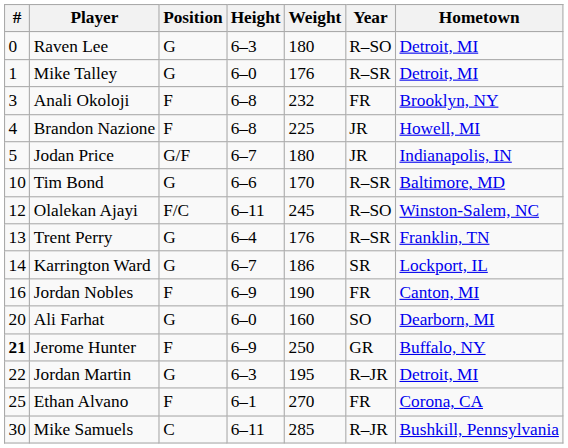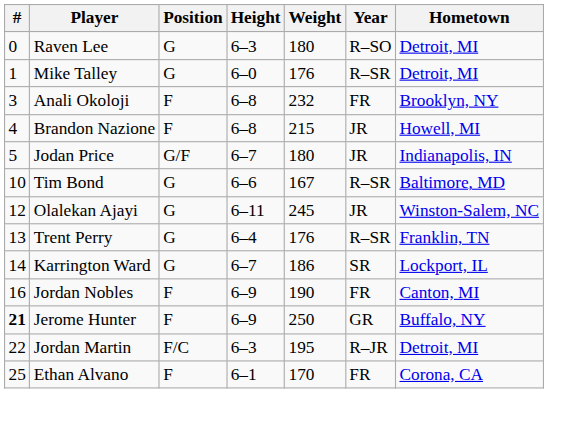Brandon Nazione | Weight: 225 -> 215
Tim Bond | Weight: 170 -> 167
Olalekan Ajayi | Position: F/C -> G
Olalekan Ajayi | Year: R–SO -> JR
- row: 20 | Ali Farhat | G | 6–0 | 160 | SO | Dearborn, MI
Jordan Martin | Position: G -> F/C
Ethan Alvano | Weight: 270 -> 170
- row: 30 | Mike Samuels | C | 6–11 | 285 | R–JR | Bushkill, Pennsylvania
